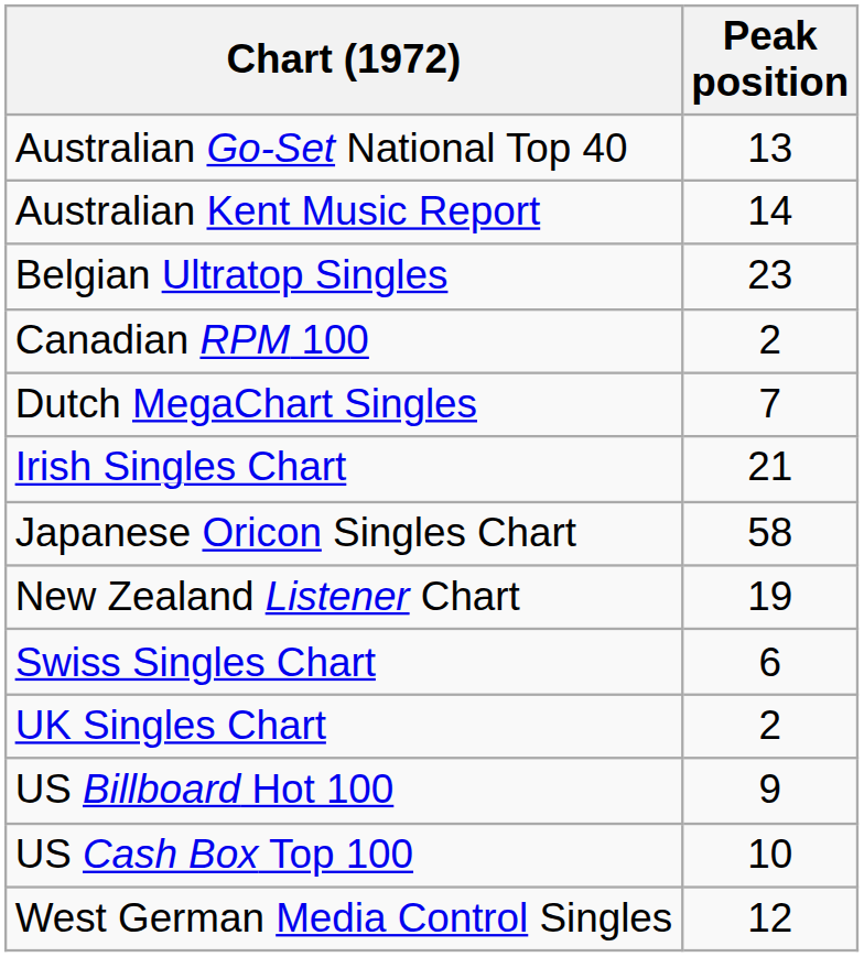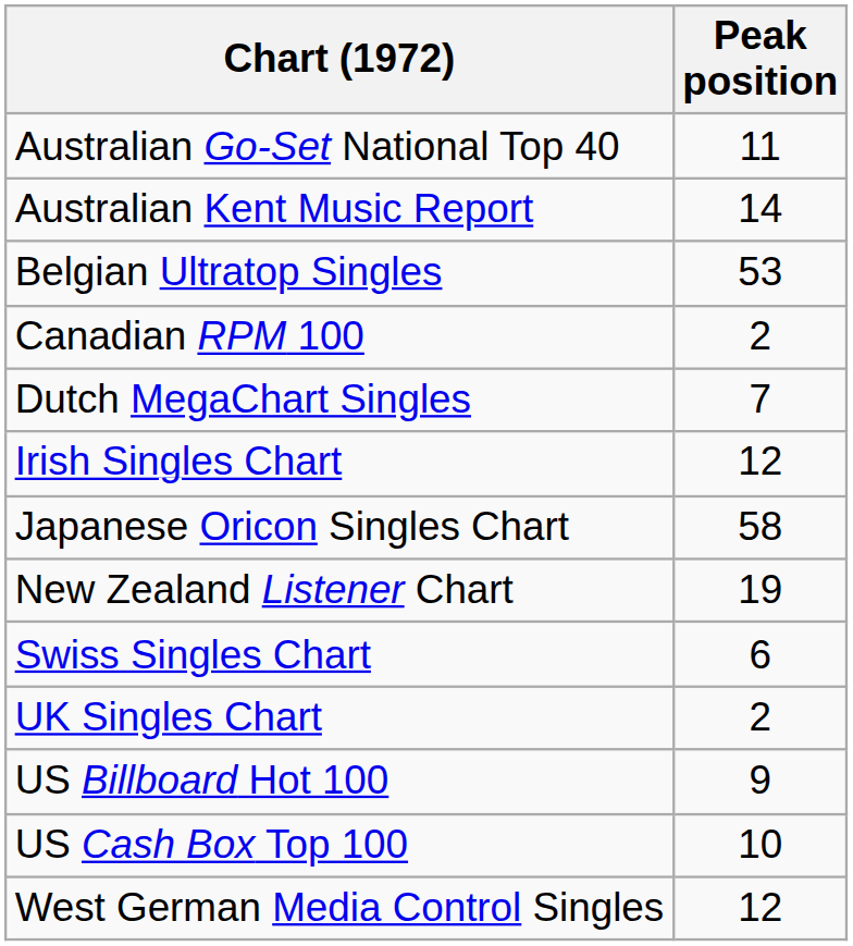Australian Go-Set National Top 40 | Peak position: 13 -> 11
Belgian Ultratop Singles | Peak position: 23 -> 53
Irish Singles Chart | Peak position: 21 -> 12
